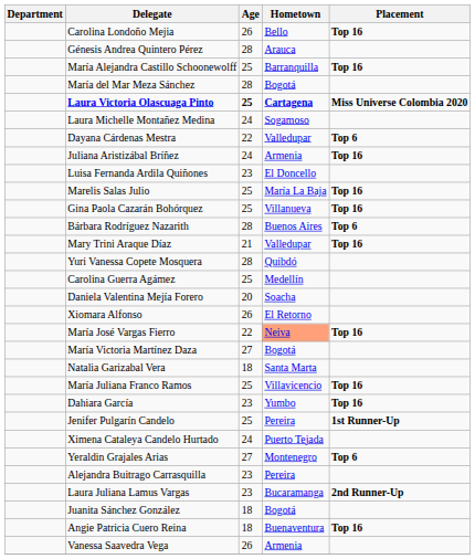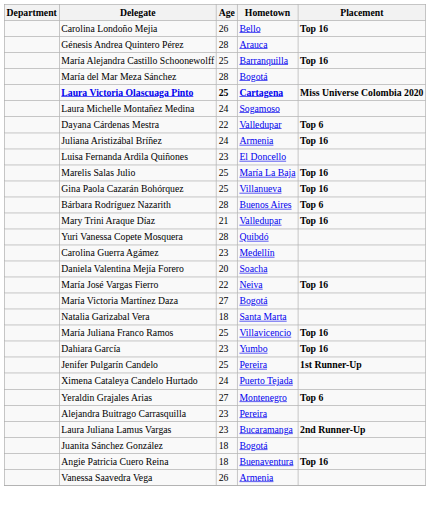Carolina Guerra Agámez | Age: 25 -> 23
- row: Xiomara Alfonso | 26 | El Retorno
María José Vargas Fierro | Hometown: lightsalmon background -> no background
